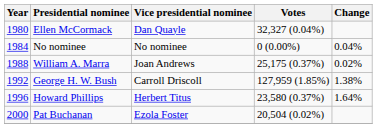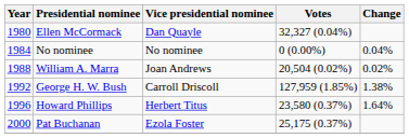William A. Marra | Votes: 25,175 (0.37%) -> 20,504 (0.02%)
Pat Buchanan | Votes: 20,504 (0.02%) -> 25,175 (0.37%)
